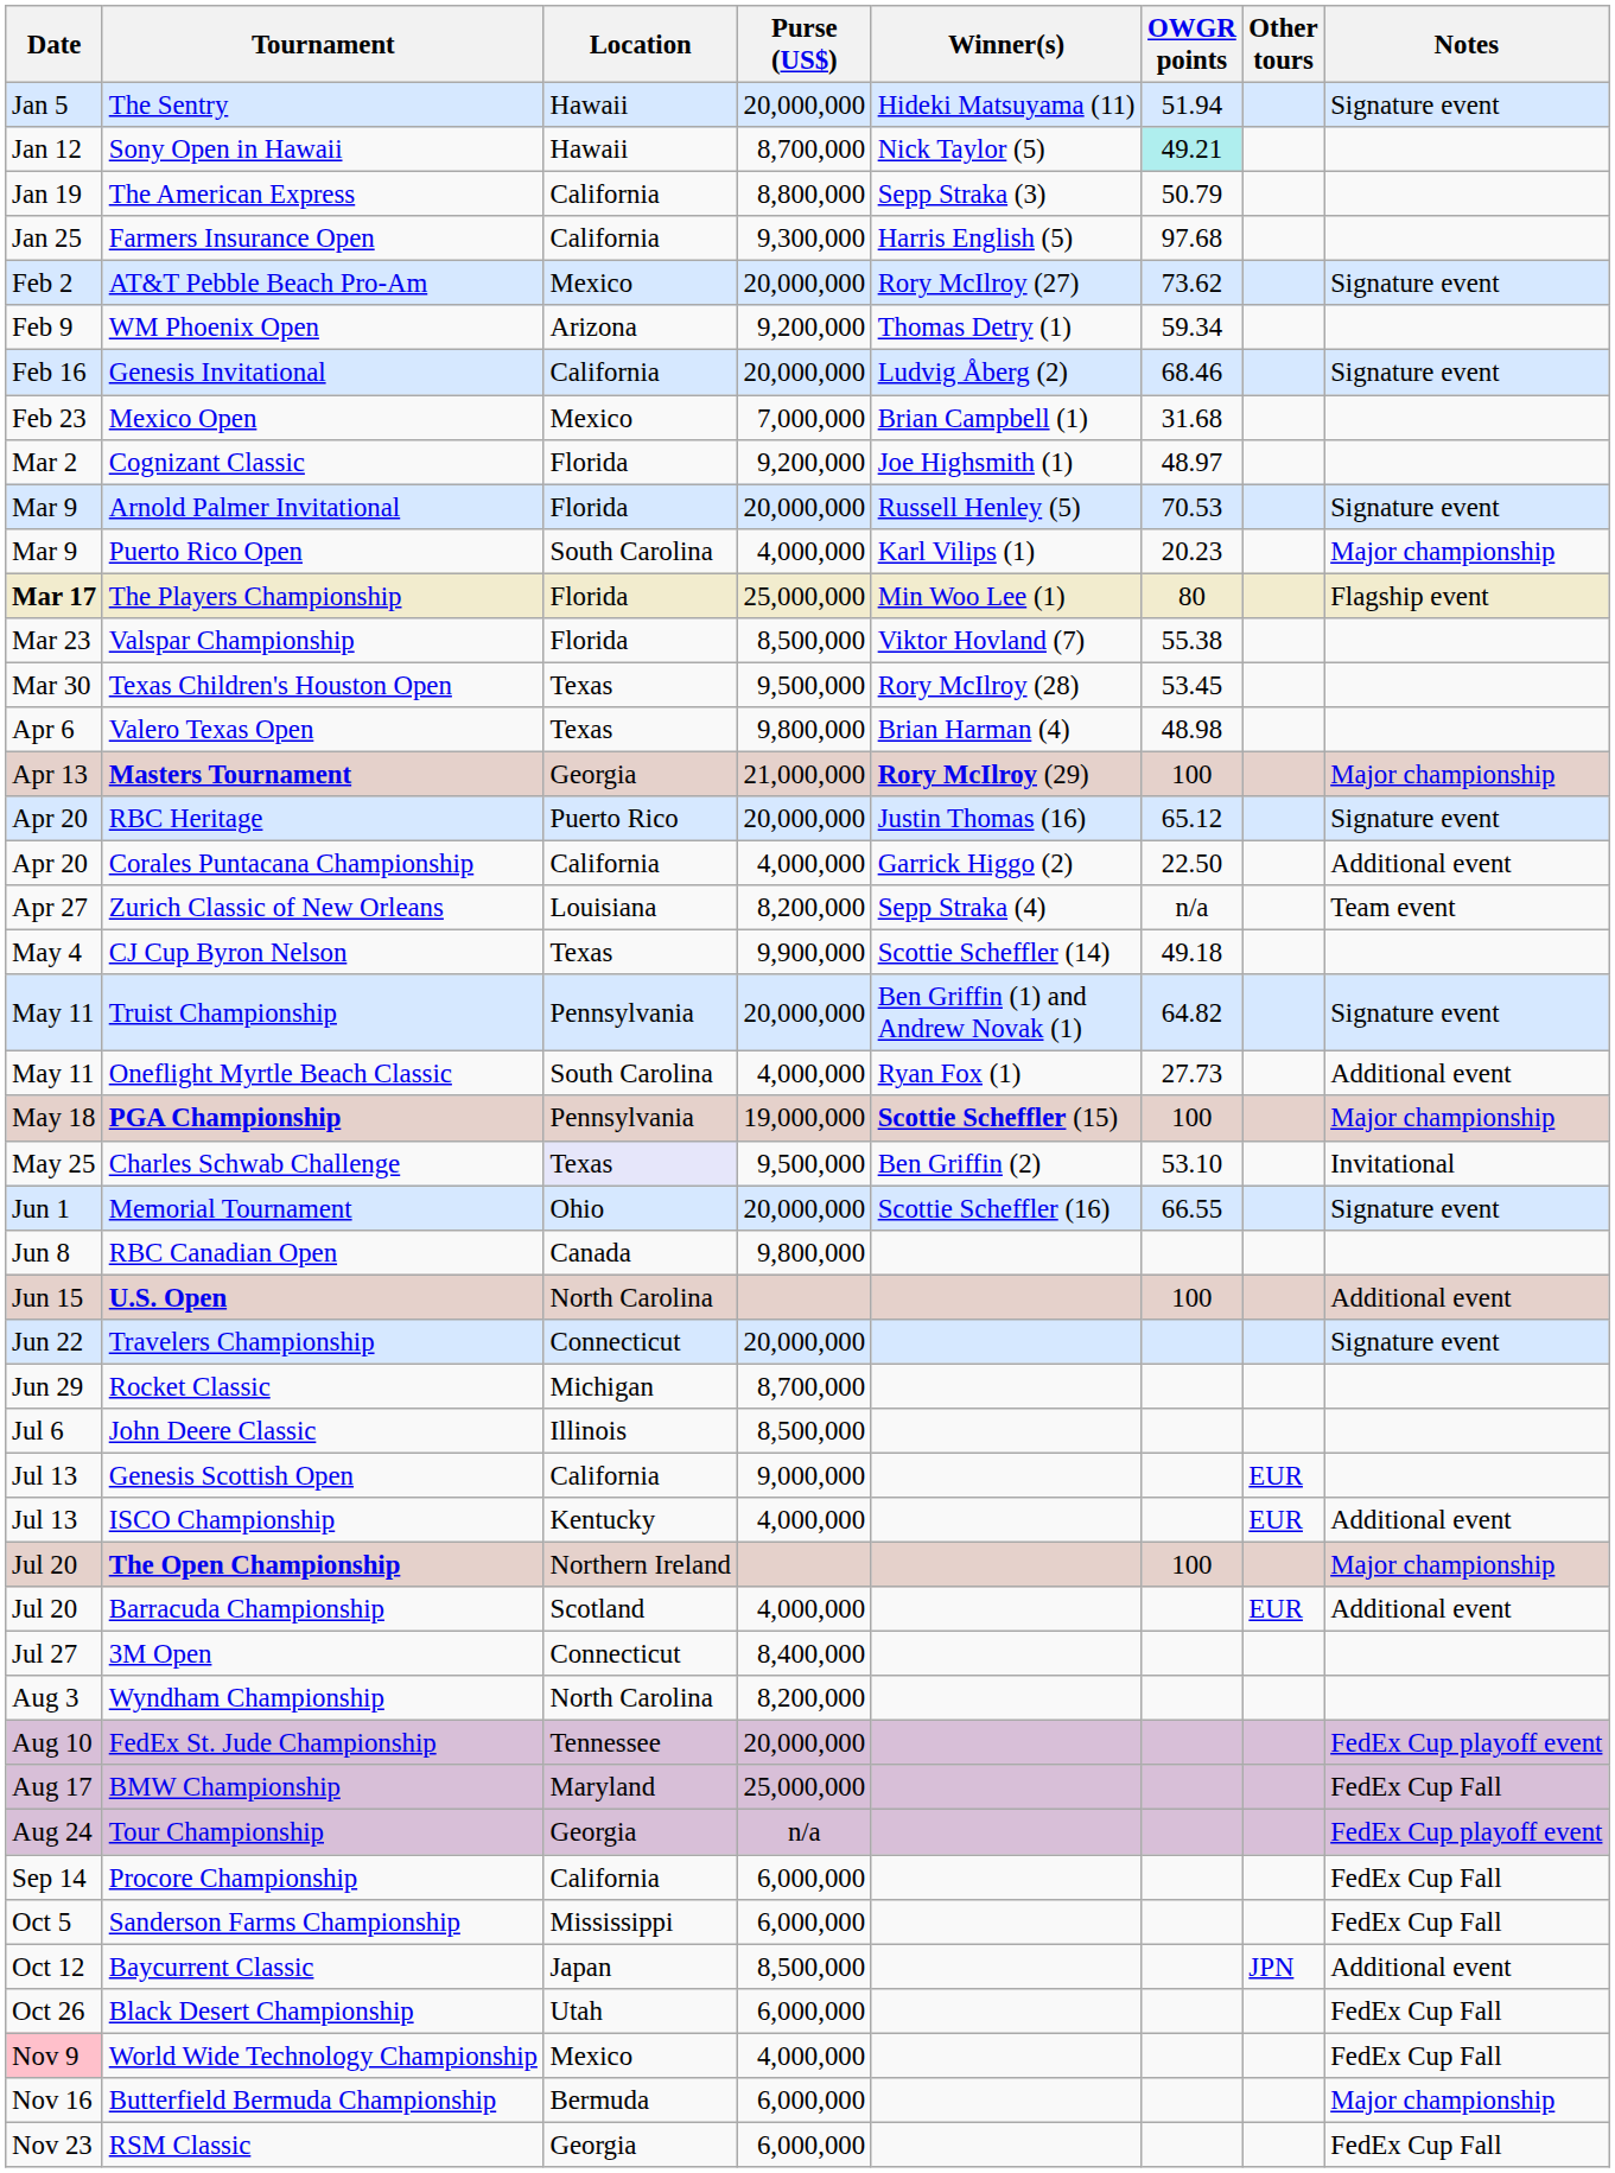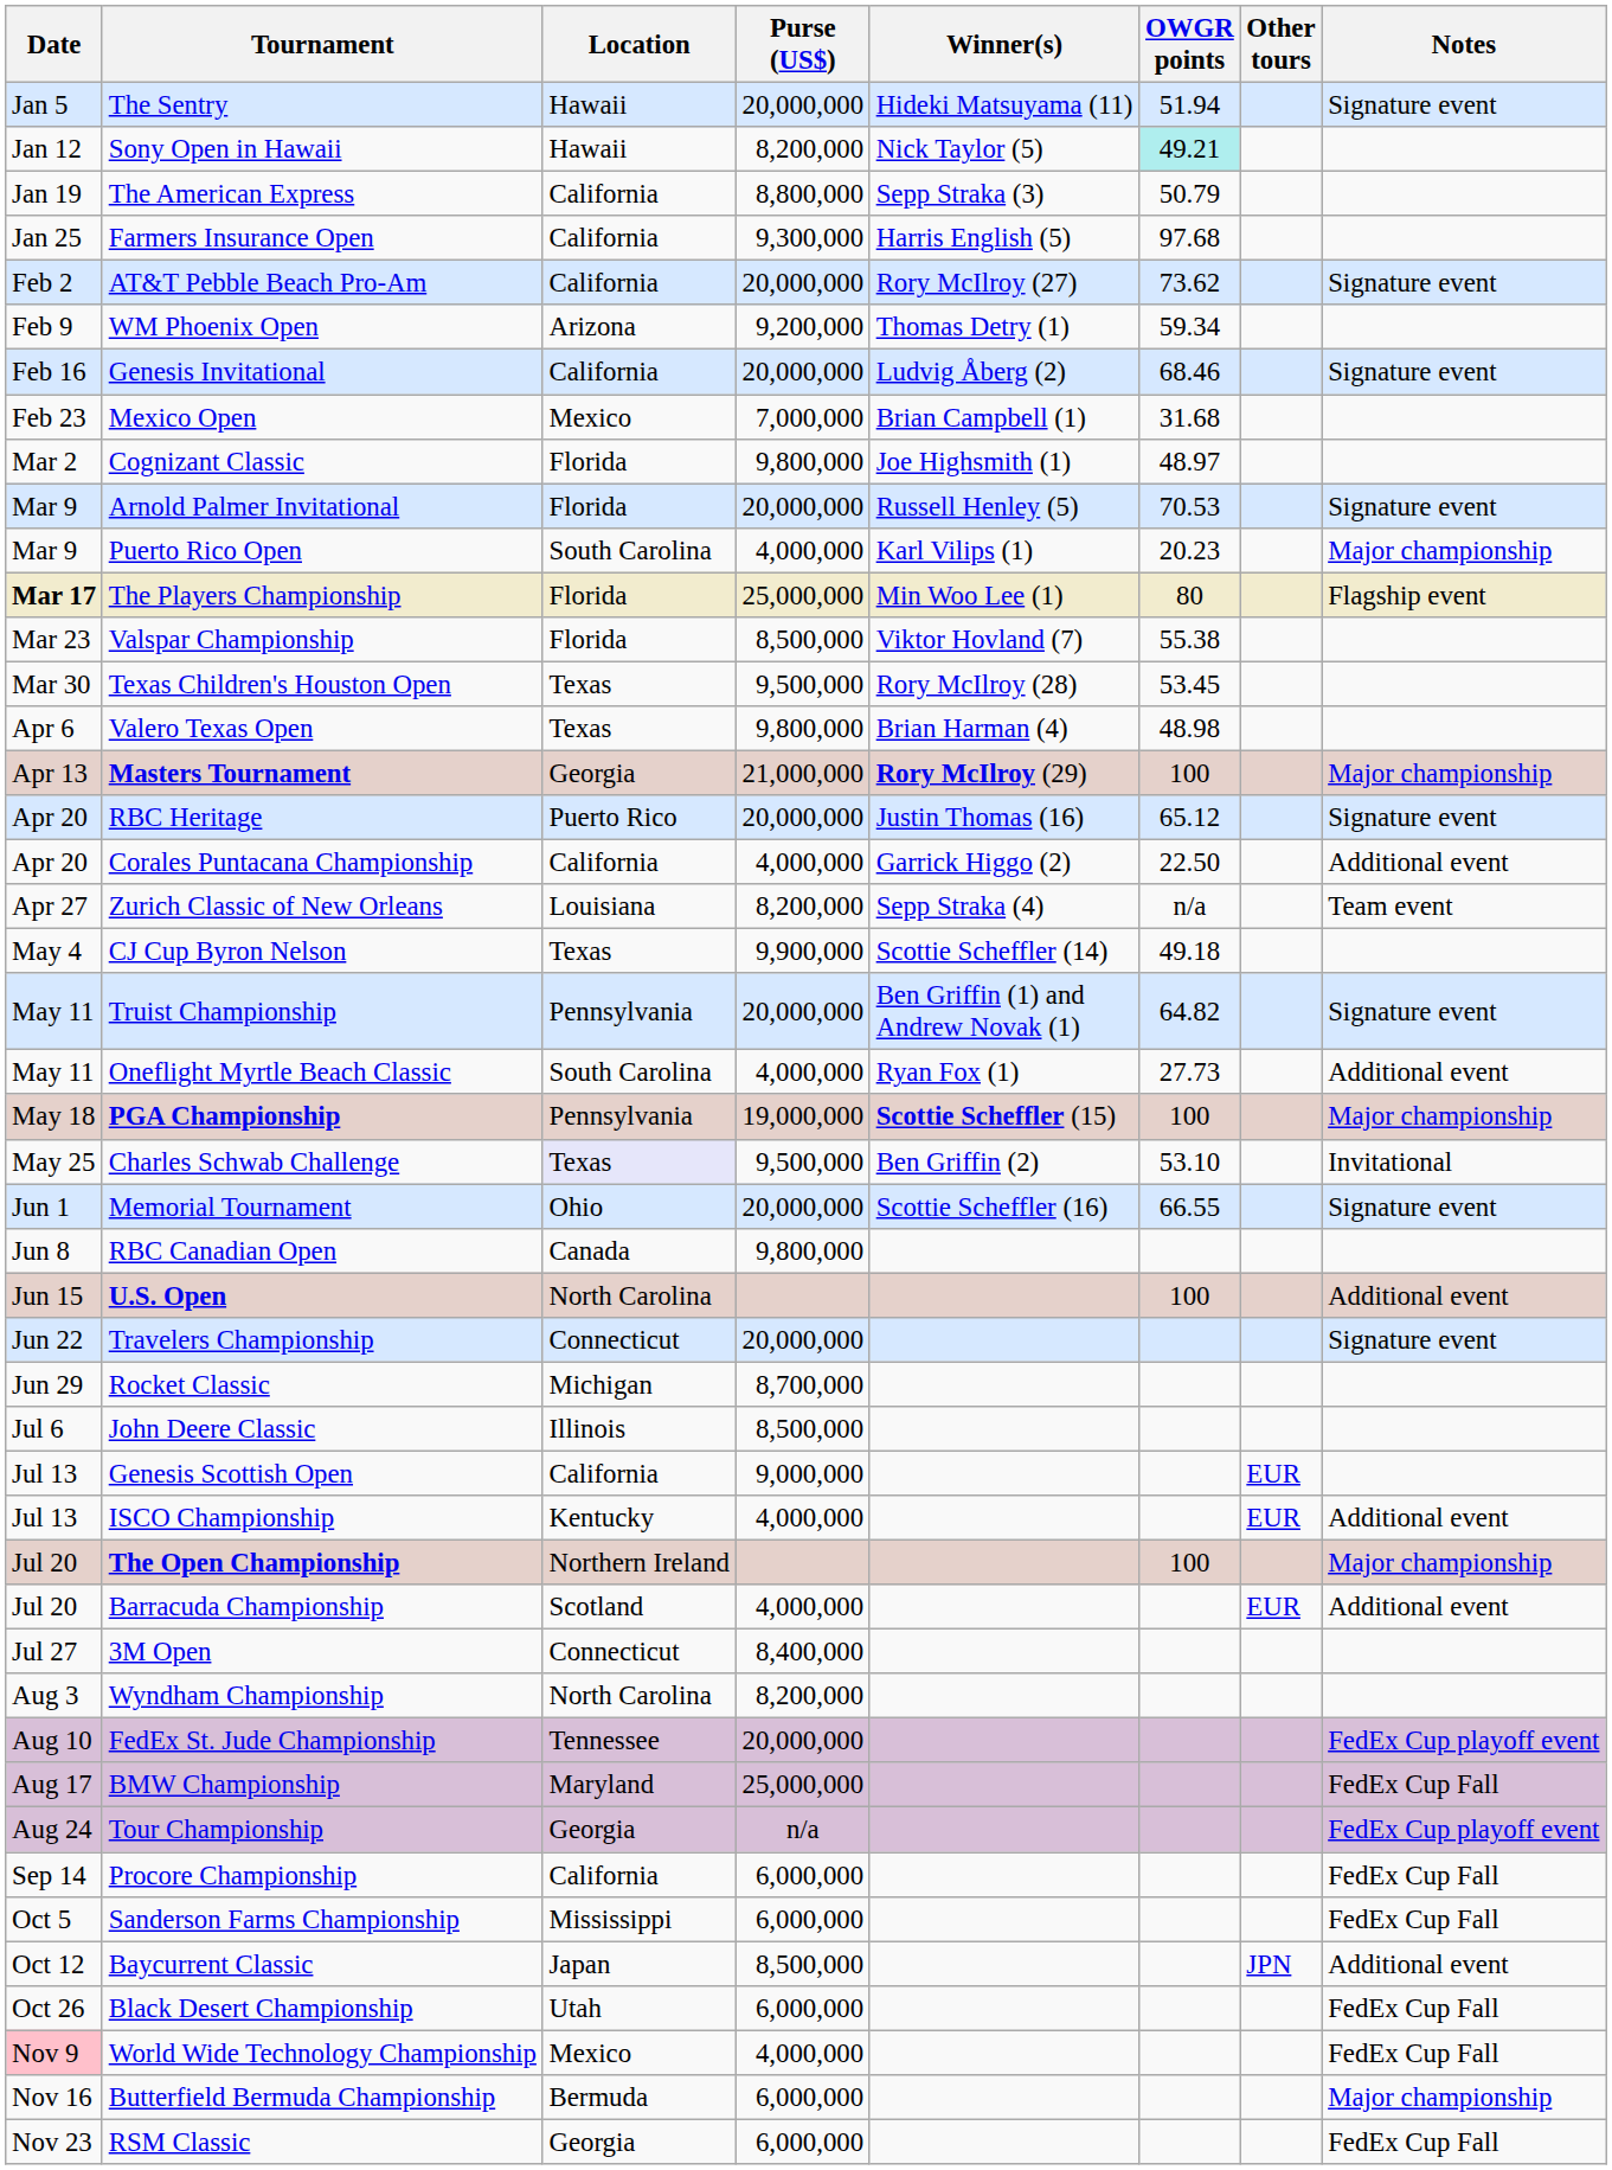Sony Open in Hawaii | Purse (US$): 8,700,000 -> 8,200,000
AT&T Pebble Beach Pro-Am | Location: Mexico -> California
Cognizant Classic | Purse (US$): 9,200,000 -> 9,800,000
